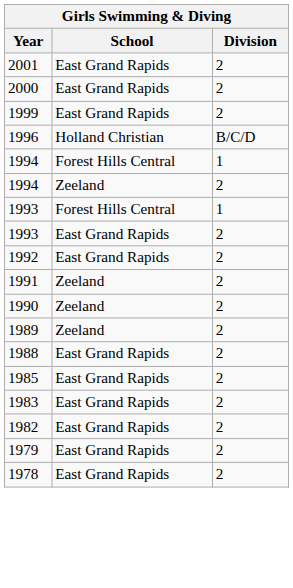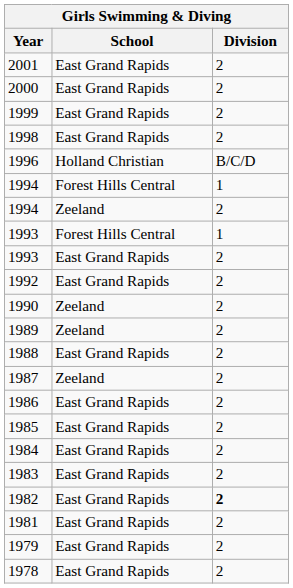+ row: 1998 | East Grand Rapids | 2
- row: 1991 | Zeeland | 2
+ row: 1987 | Zeeland | 2
+ row: 1986 | East Grand Rapids | 2
+ row: 1984 | East Grand Rapids | 2
1982 | Division: normal -> bold
+ row: 1981 | East Grand Rapids | 2
